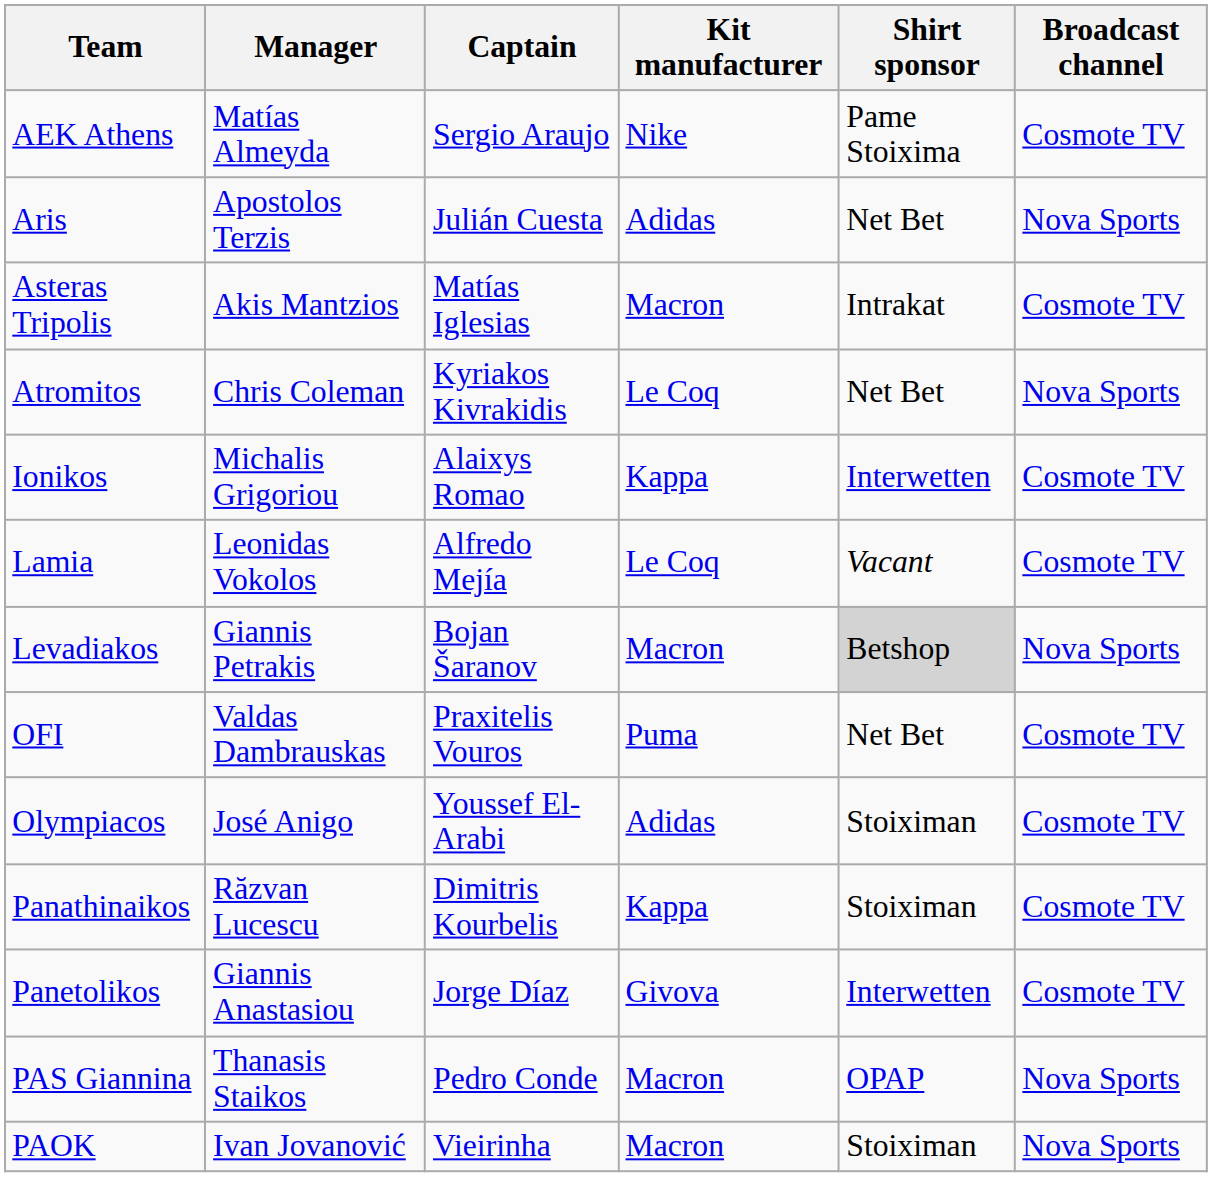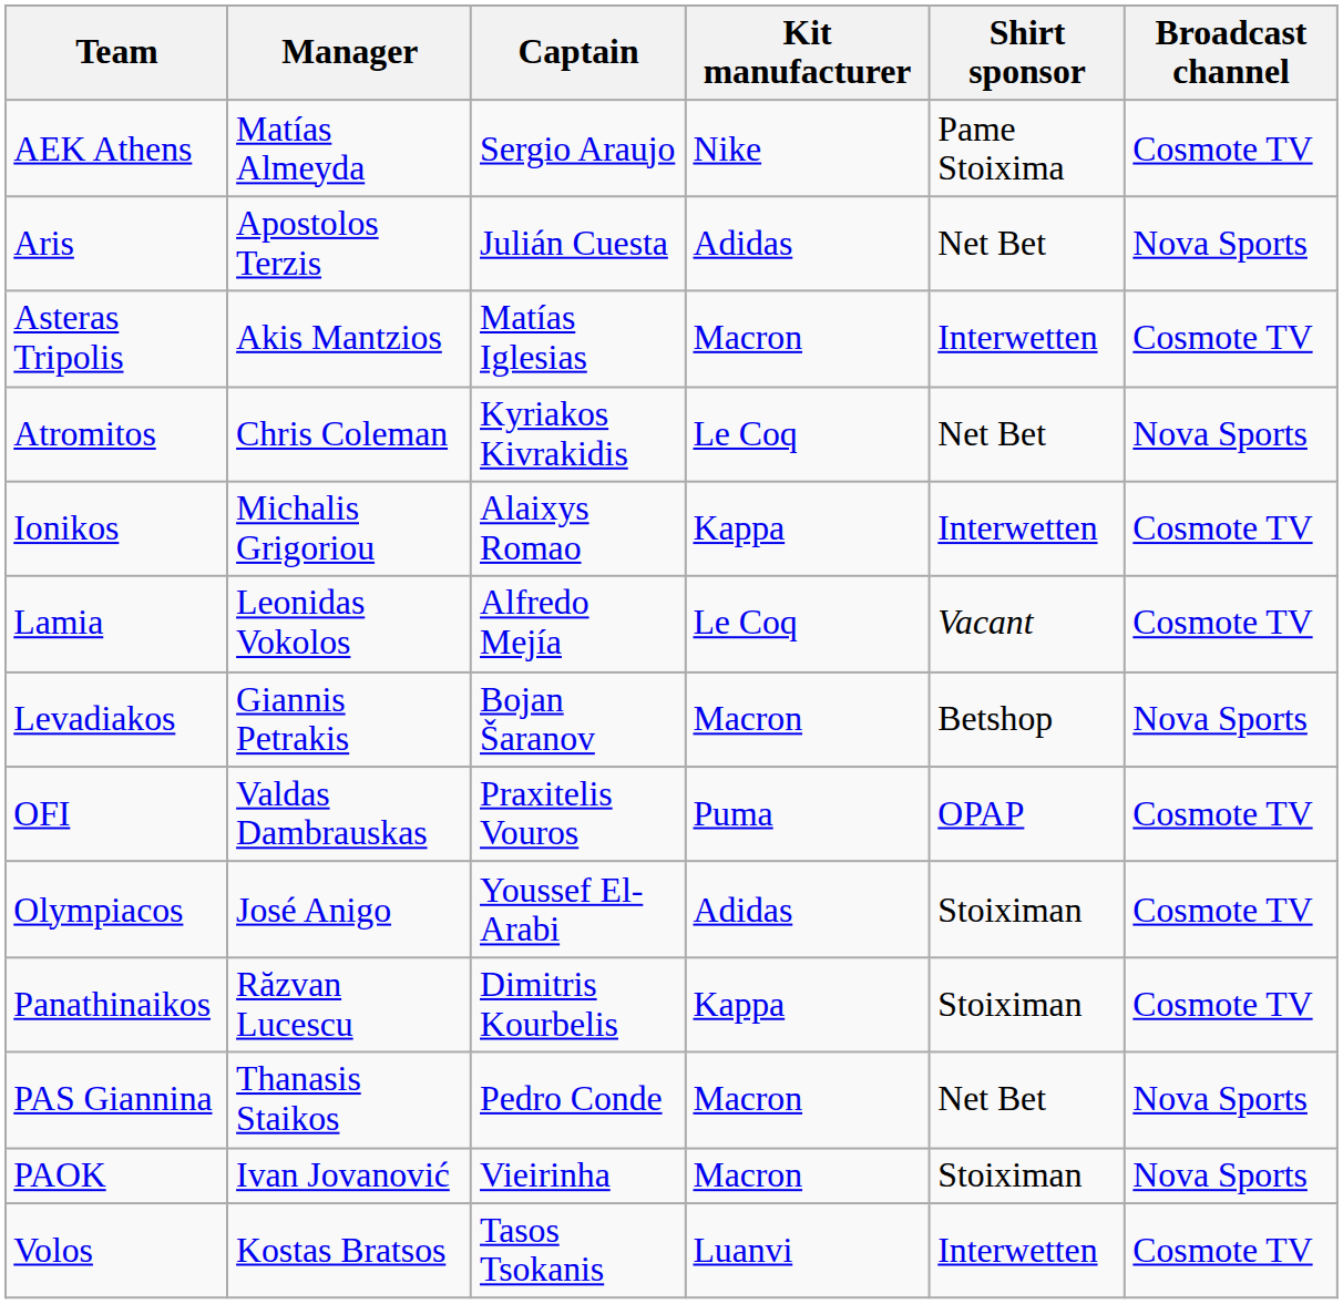Asteras Tripolis | Shirt sponsor: Intrakat -> Interwetten
Levadiakos | Shirt sponsor: lightgrey background -> no background
OFI | Shirt sponsor: Net Bet -> OPAP
- row: Panetolikos | Giannis Anastasiou | Jorge Díaz | Givova | Interwetten | Cosmote TV
PAS Giannina | Shirt sponsor: OPAP -> Net Bet
+ row: Volos | Kostas Bratsos | Tasos Tsokanis | Luanvi | Interwetten | Cosmote TV
